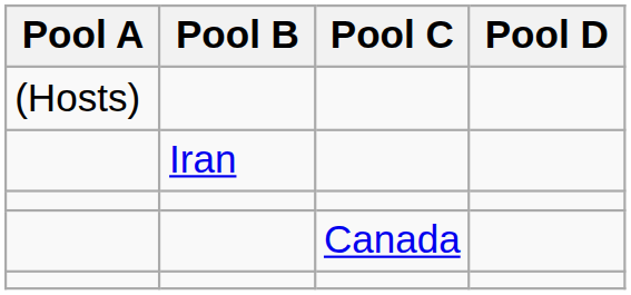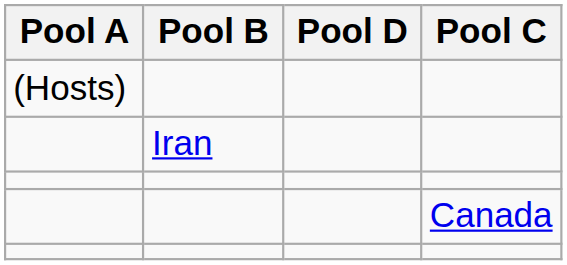columns swapped: Pool C <-> Pool D
